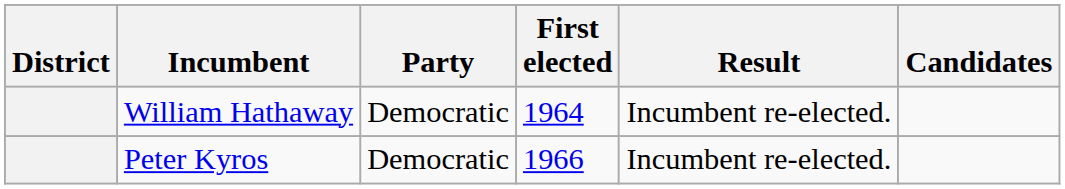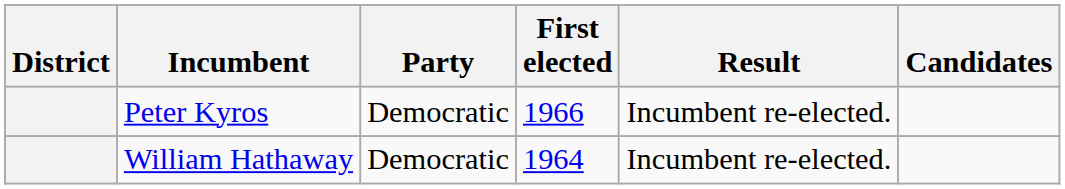rows swapped: Peter Kyros <-> William Hathaway
